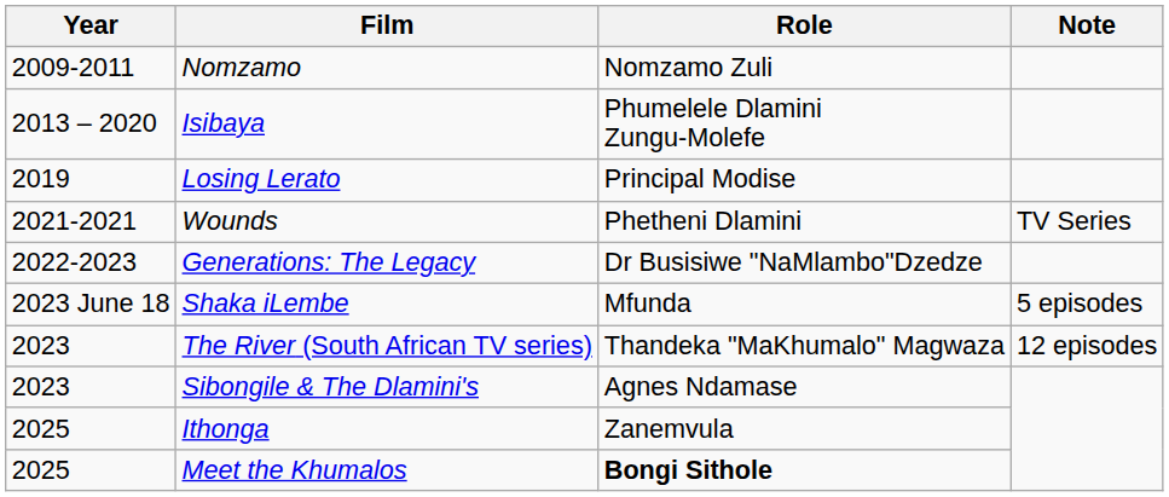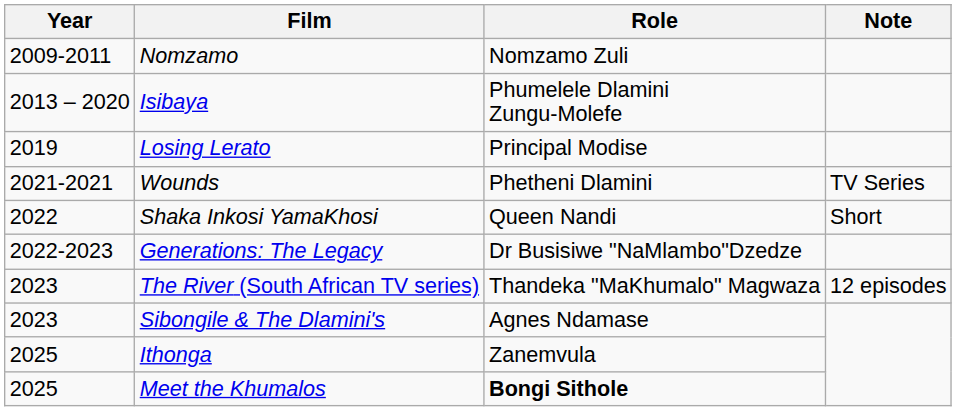+ row: 2022 | Shaka Inkosi YamaKhosi | Queen Nandi | Short
- row: 2023 June 18 | Shaka iLembe | Mfunda | 5 episodes
